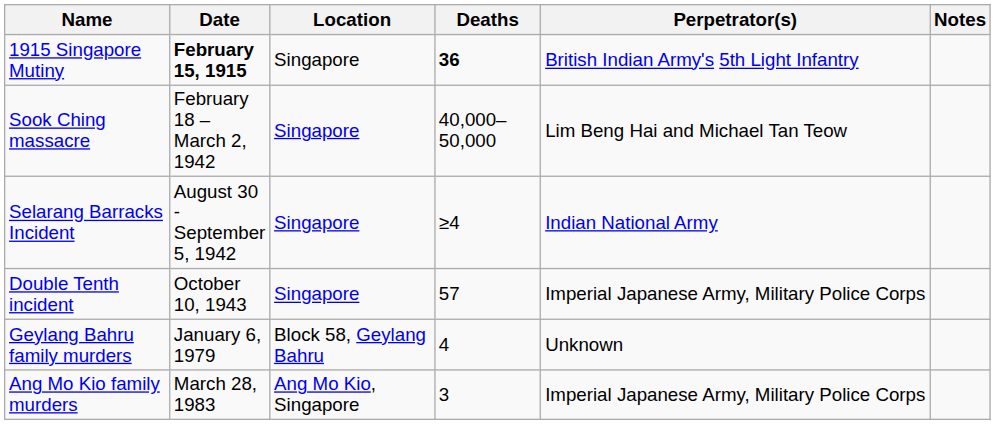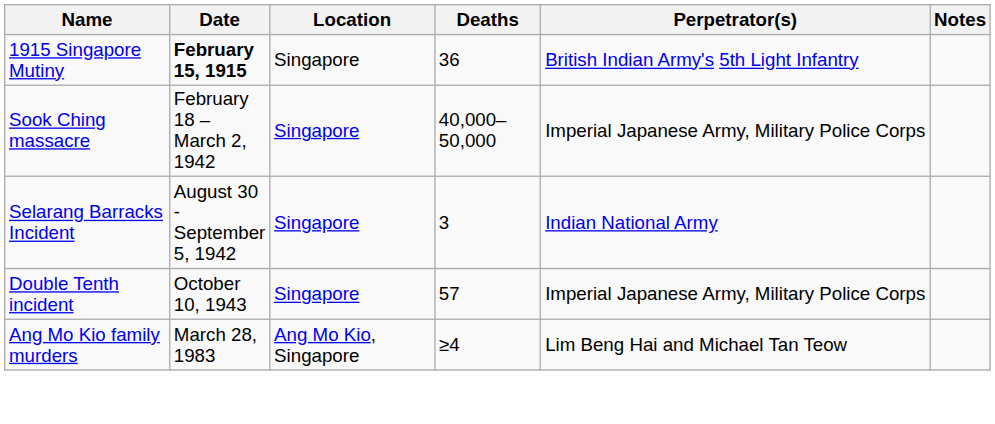1915 Singapore Mutiny | Deaths: bold -> normal
Sook Ching massacre | Perpetrator(s): Lim Beng Hai and Michael Tan Teow -> Imperial Japanese Army, Military Police Corps
Selarang Barracks Incident | Deaths: ≥4 -> 3
- row: Geylang Bahru family murders | January 6, 1979 | Block 58, Geylang Bahru | 4 | Unknown
Ang Mo Kio family murders | Deaths: 3 -> ≥4
Ang Mo Kio family murders | Perpetrator(s): Imperial Japanese Army, Military Police Corps -> Lim Beng Hai and Michael Tan Teow
